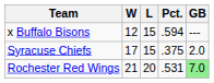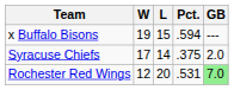x Buffalo Bisons | W: 12 -> 19
Syracuse Chiefs | L: 15 -> 14
Rochester Red Wings | W: 21 -> 12
